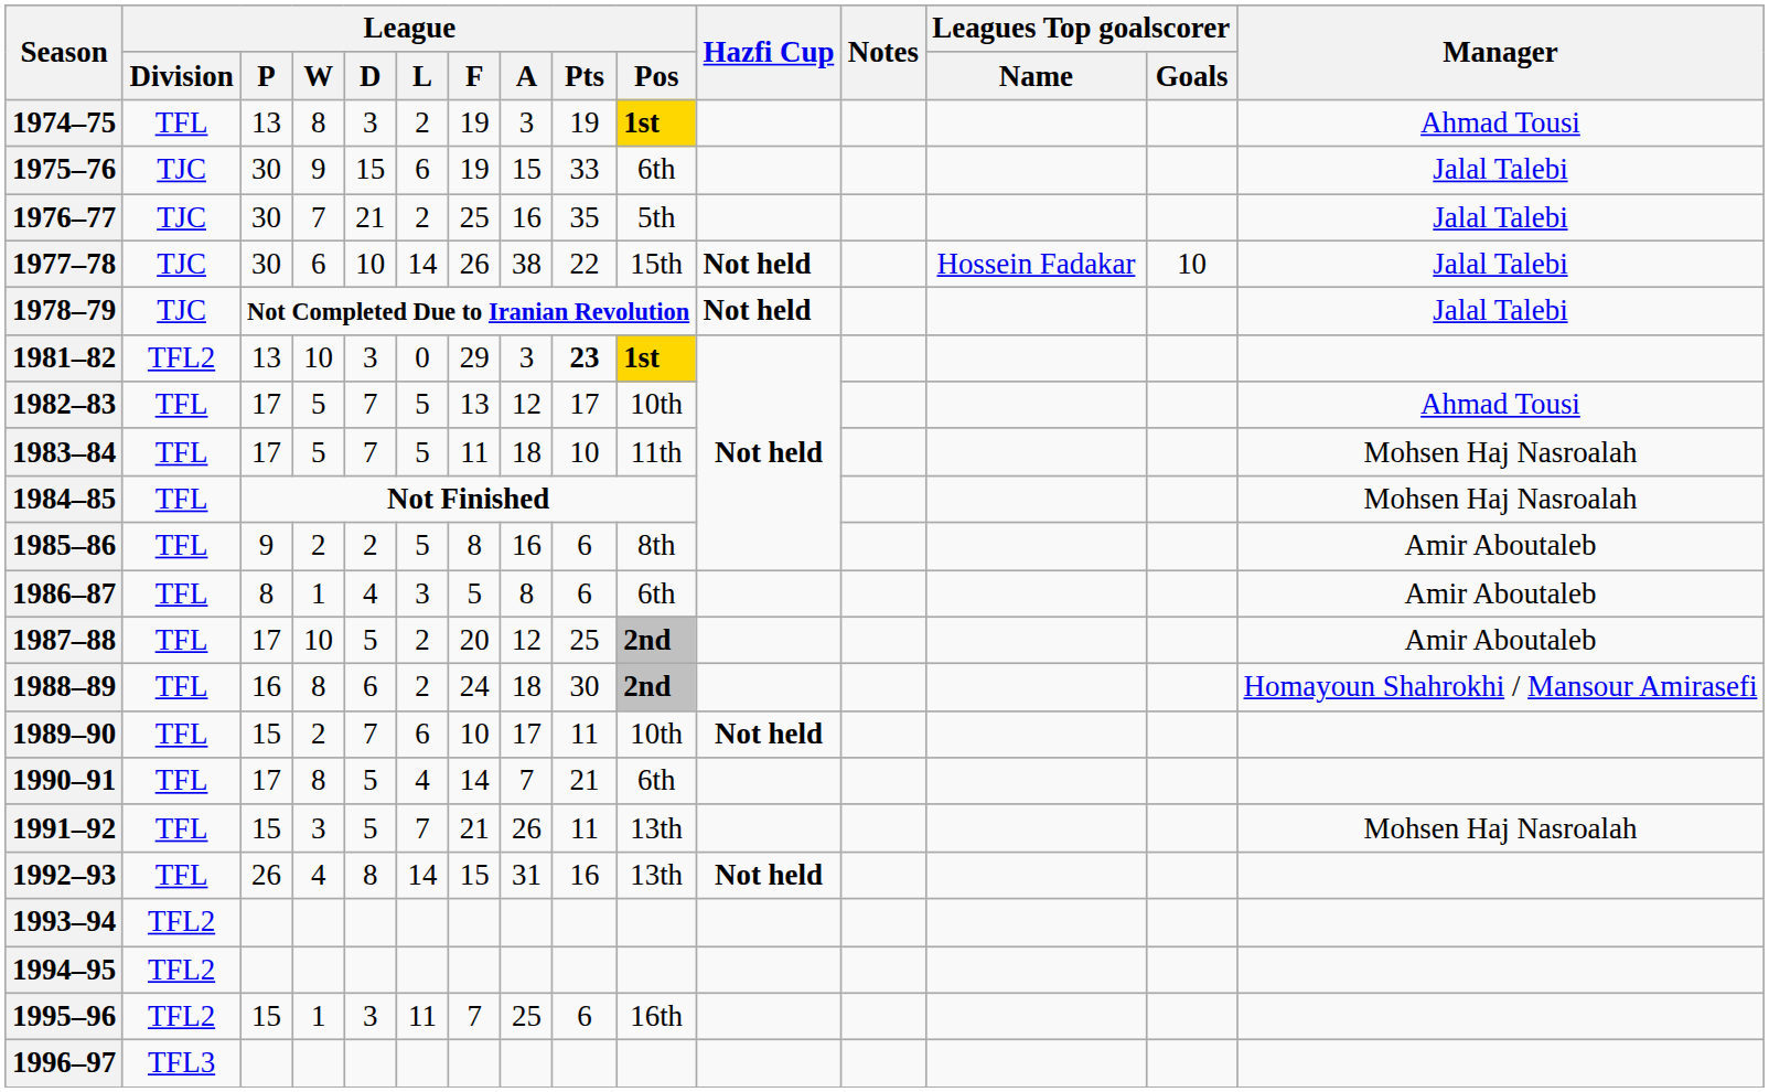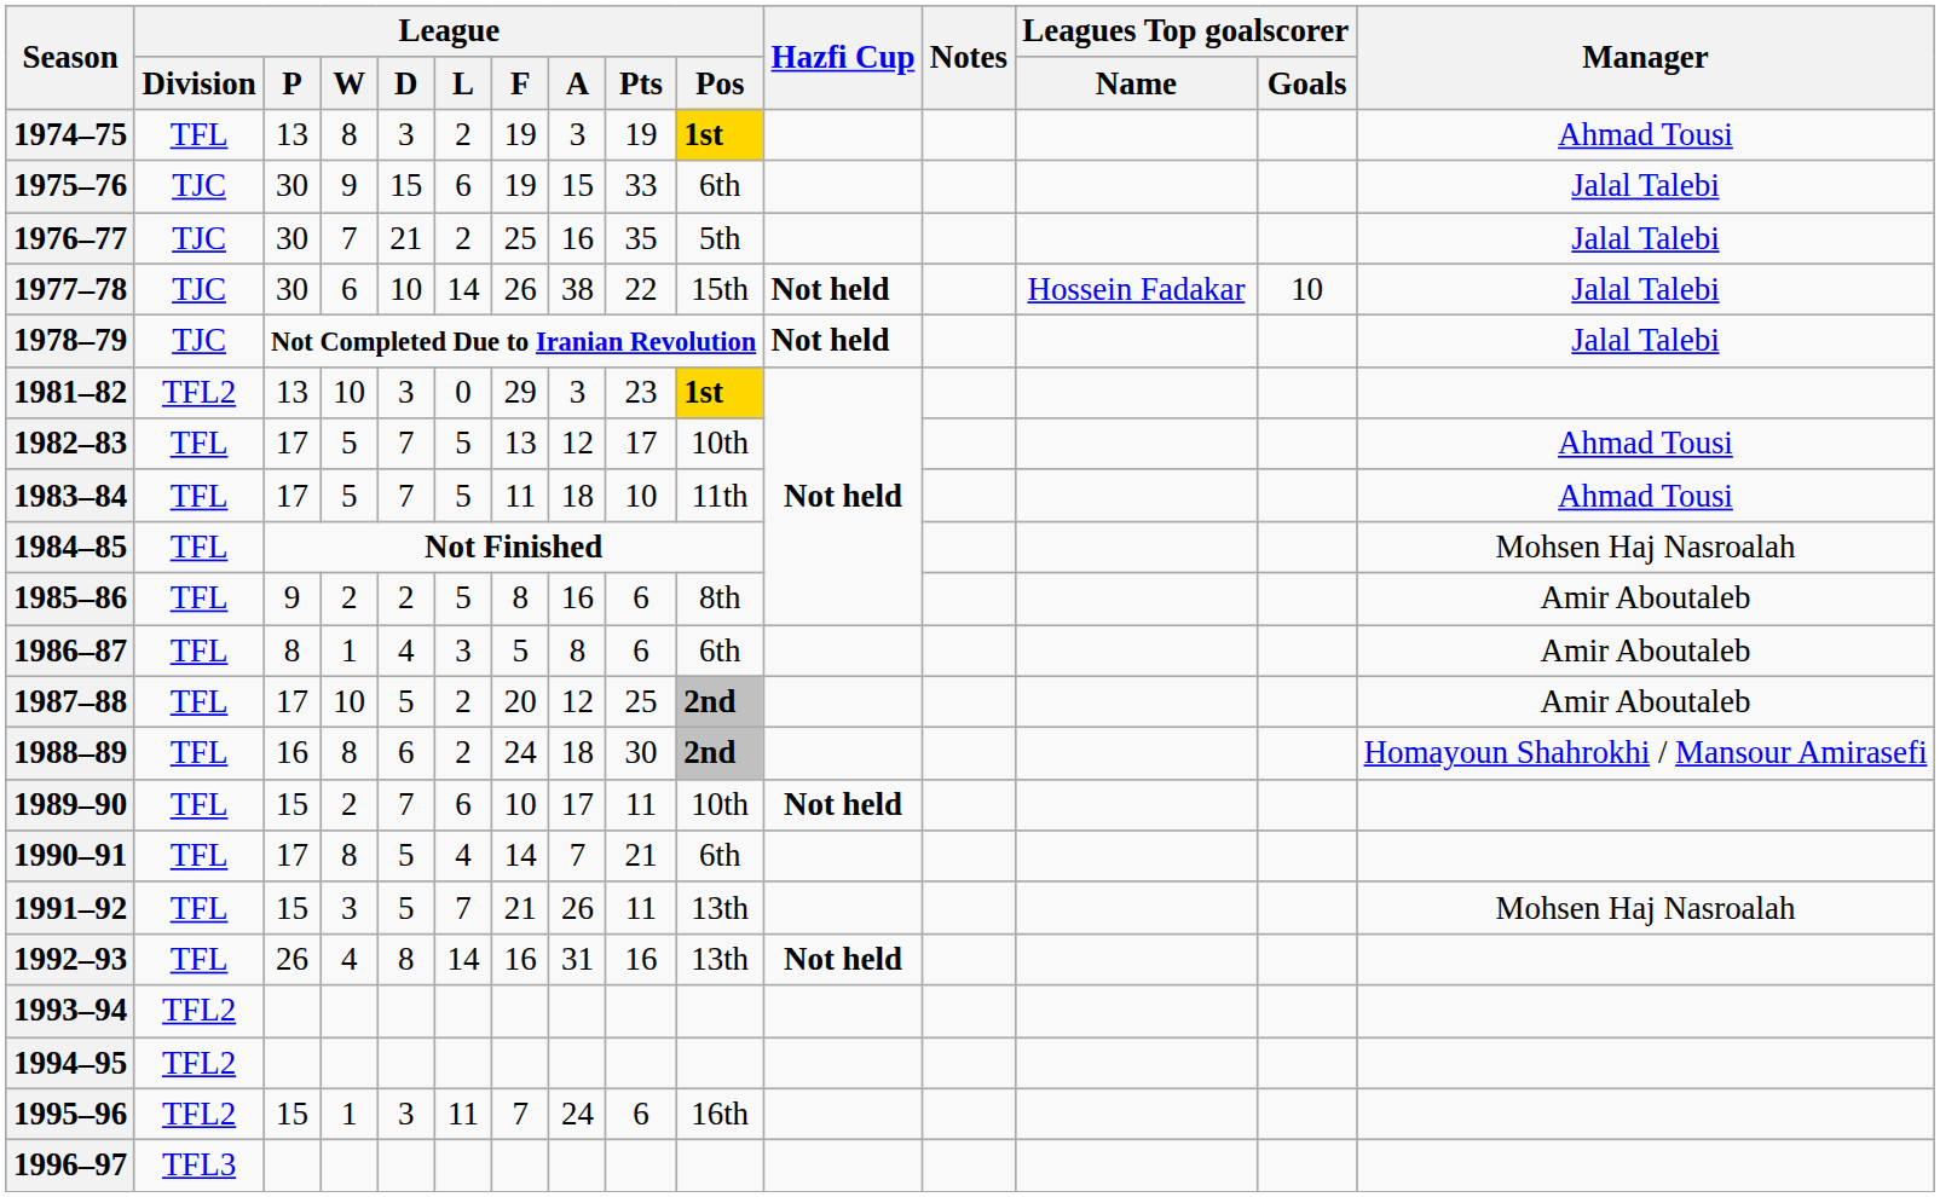1981–82 | League / Pts: bold -> normal
1983–84 | Manager: Mohsen Haj Nasroalah -> Ahmad Tousi
1992–93 | League / F: 15 -> 16
1995–96 | League / A: 25 -> 24
